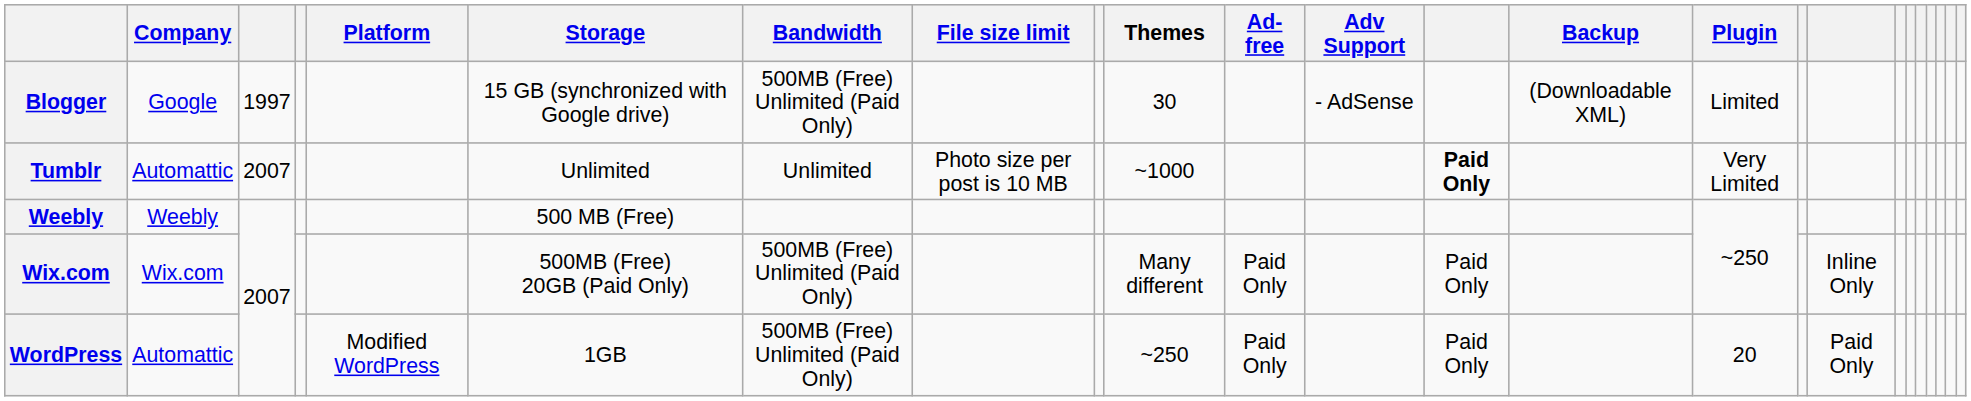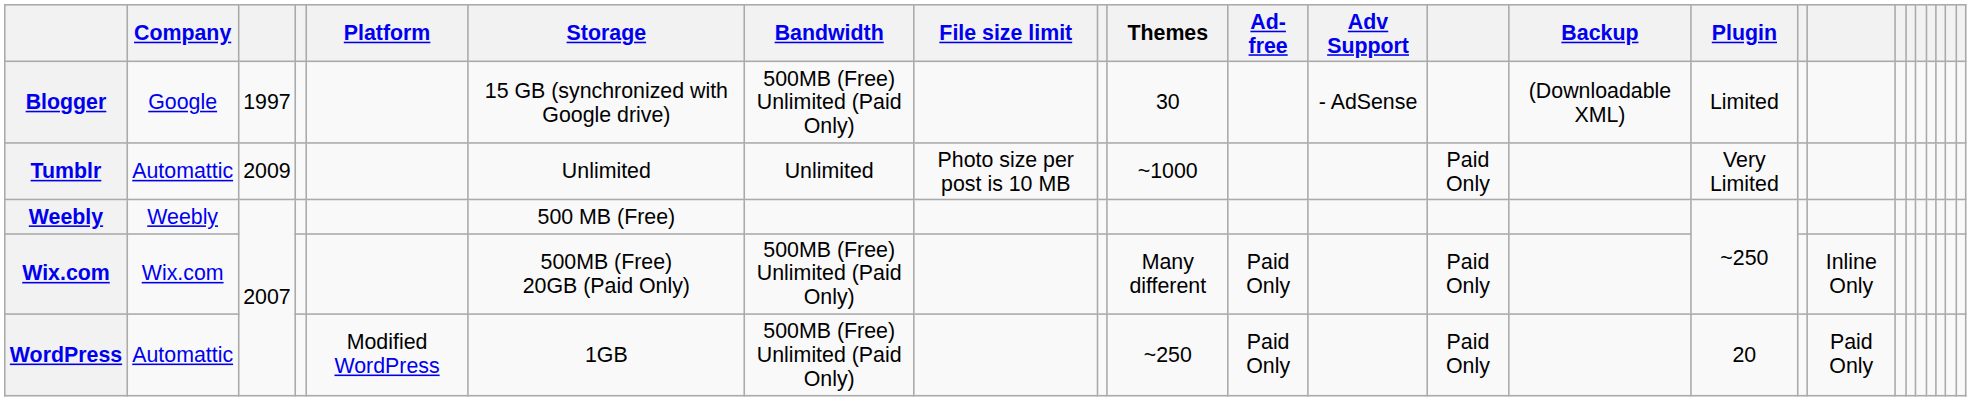Tumblr | column 3: 2007 -> 2009
Tumblr | column 13: bold -> normal
